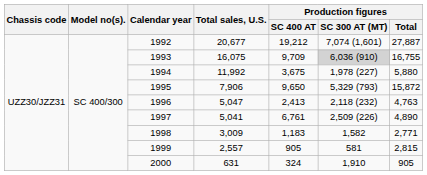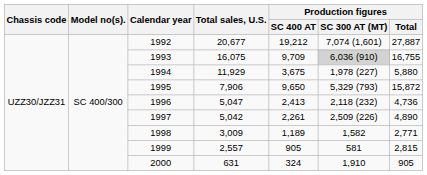1994 | Total sales, U.S.: 11,992 -> 11,929
1996 | Production figures / Total: 4,763 -> 4,736
1997 | Total sales, U.S.: 5,041 -> 5,042
1997 | Production figures / SC 400 AT: 6,761 -> 2,261
1998 | Production figures / SC 400 AT: 1,183 -> 1,189
